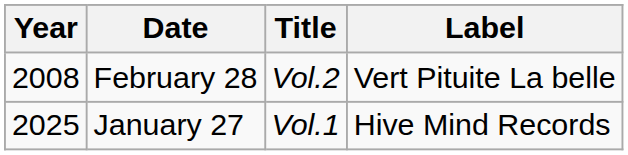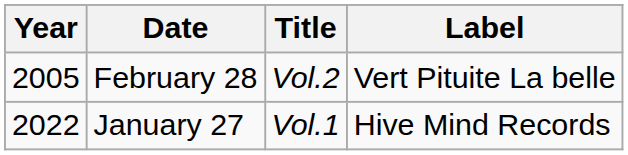February 28 | Year: 2008 -> 2005
January 27 | Year: 2025 -> 2022
